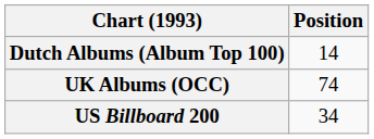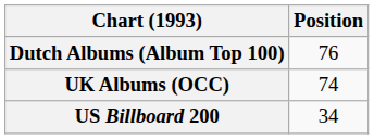Dutch Albums (Album Top 100) | Position: 14 -> 76
